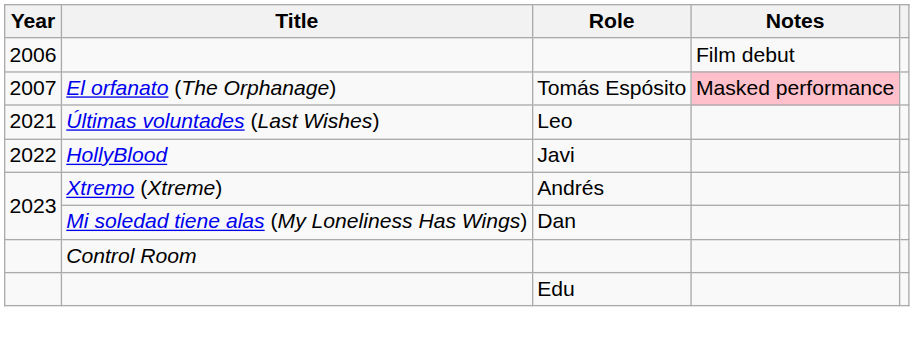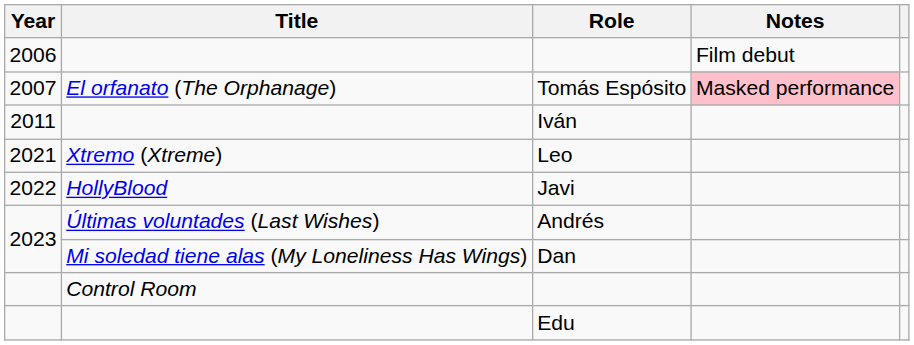+ row: 2011 | Iván
Leo | Title: Últimas voluntades (Last Wishes) -> Xtremo (Xtreme)
Andrés | Title: Xtremo (Xtreme) -> Últimas voluntades (Last Wishes)
